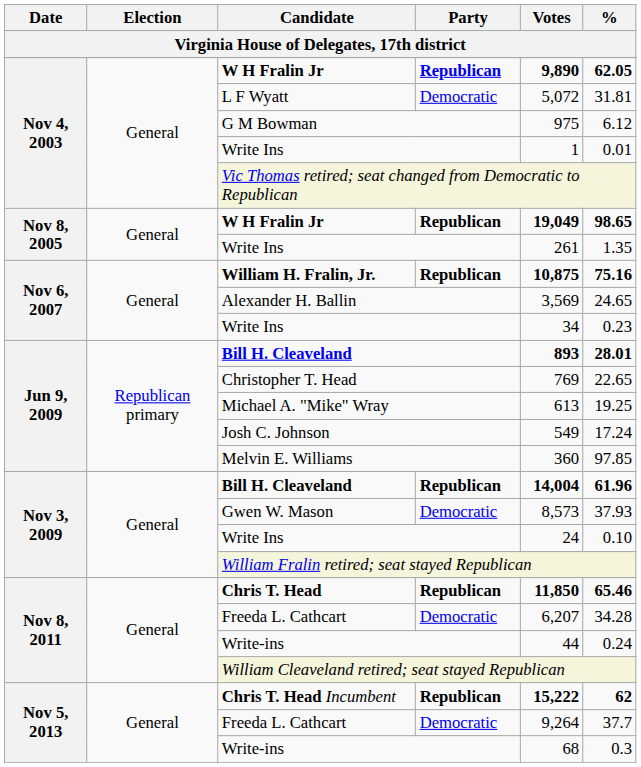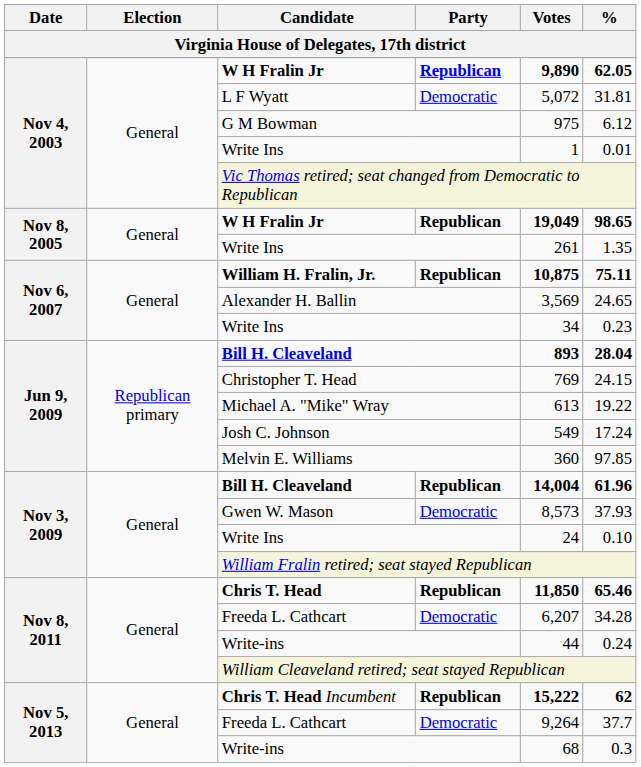William H. Fralin, Jr. | %: 75.16 -> 75.11
Jun 9, 2009 / Bill H. Cleaveland | %: 28.01 -> 28.04
Christopher T. Head | %: 22.65 -> 24.15
Michael A. "Mike" Wray | %: 19.25 -> 19.22
